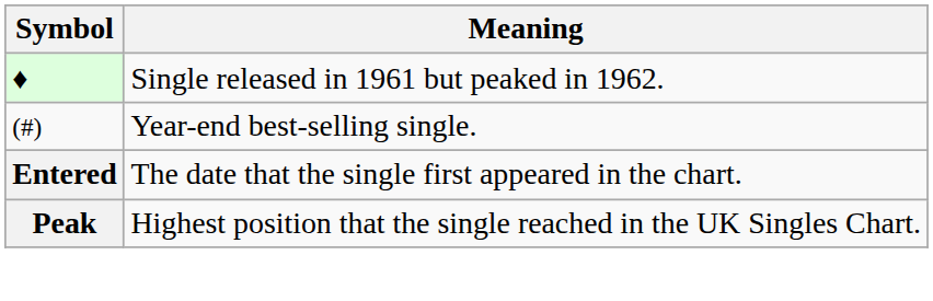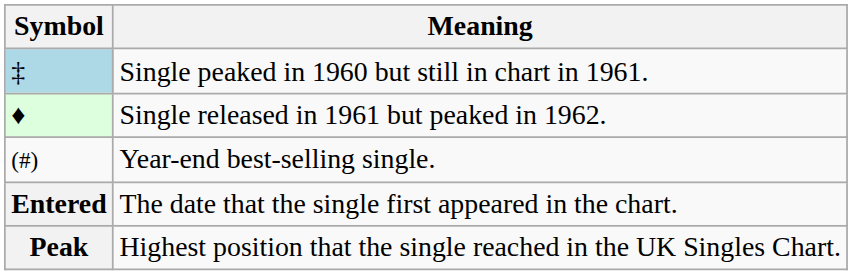+ row: ‡ | Single peaked in 1960 but still in chart in 1961.
